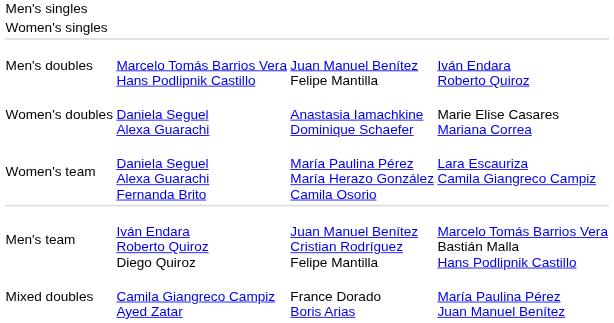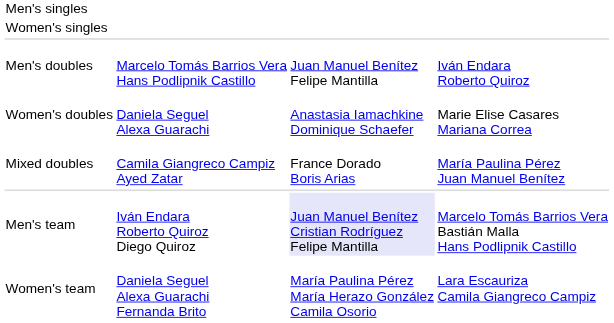rows swapped: Mixed doubles <-> Women's team
Men's team | column 3: no background -> lavender background
